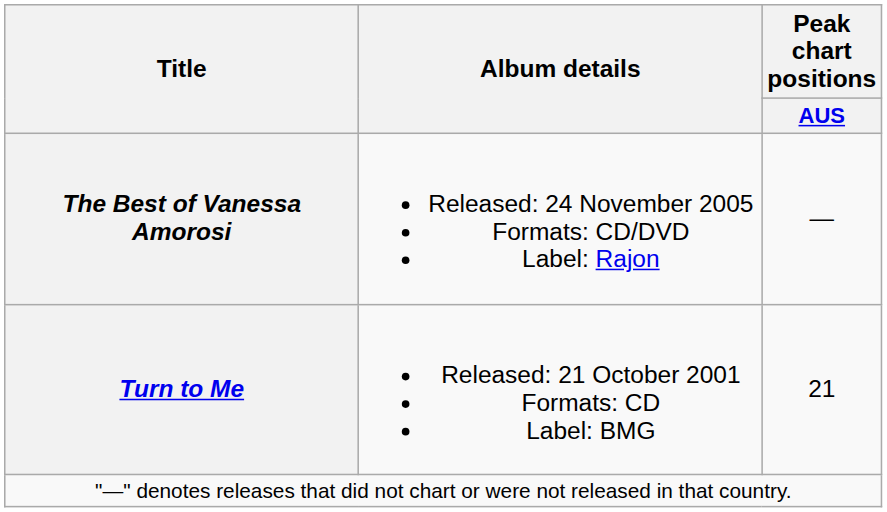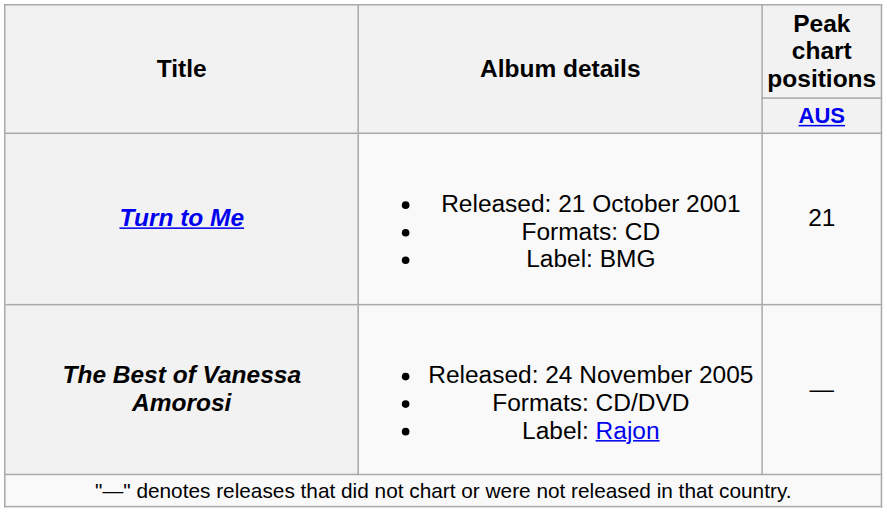rows swapped: Turn to Me <-> The Best of Vanessa Amorosi
